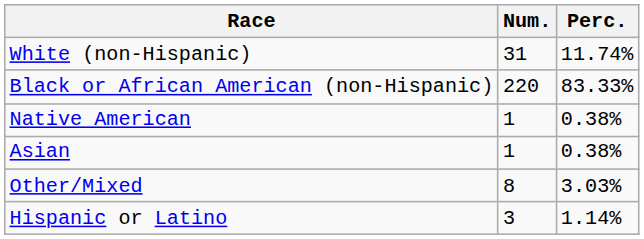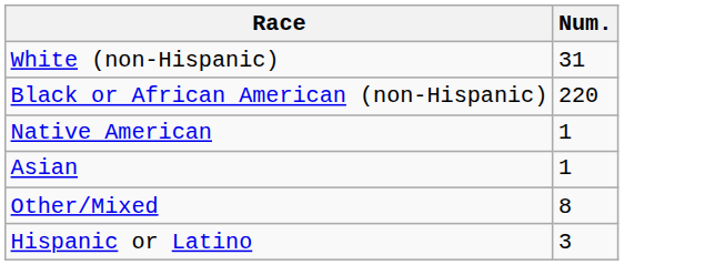- column: Perc. | 11.74% | 83.33% | 0.38% | 0.38% | 3.03% | 1.14%
